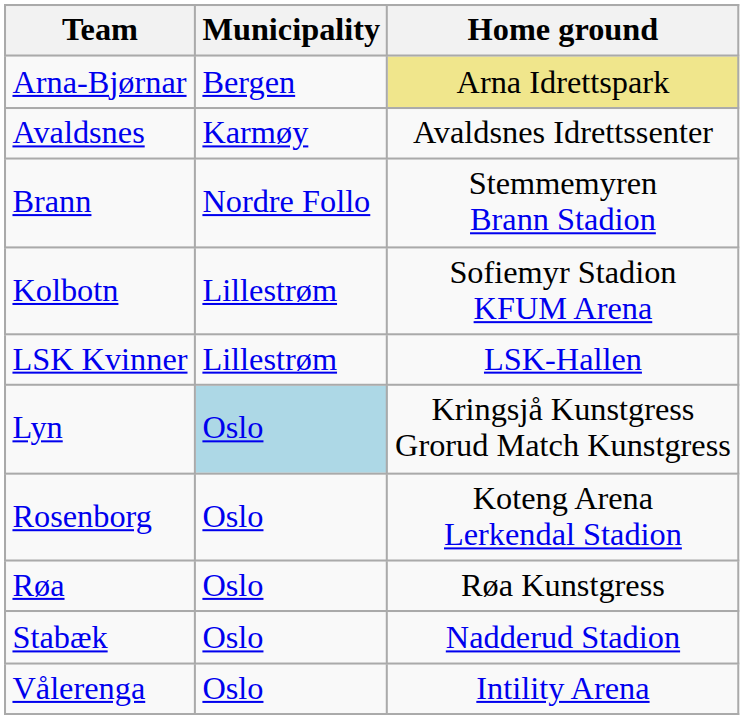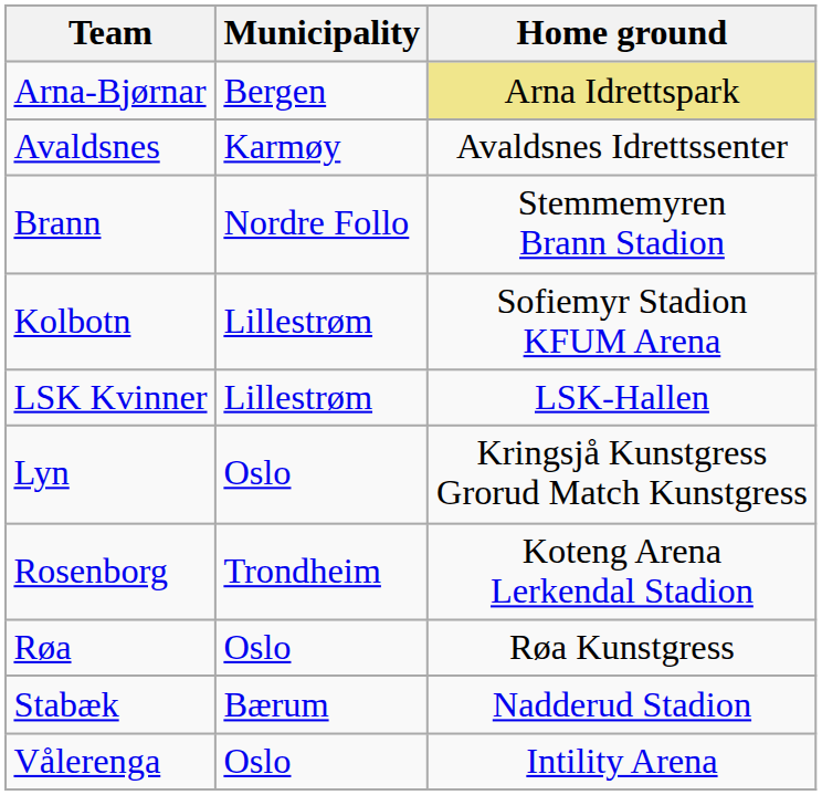Lyn | Municipality: lightblue background -> no background
Rosenborg | Municipality: Oslo -> Trondheim
Stabæk | Municipality: Oslo -> Bærum
